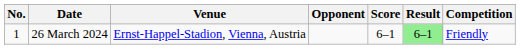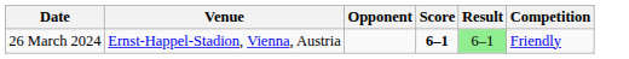- column: No. | 1
26 March 2024 | Score: normal -> bold
